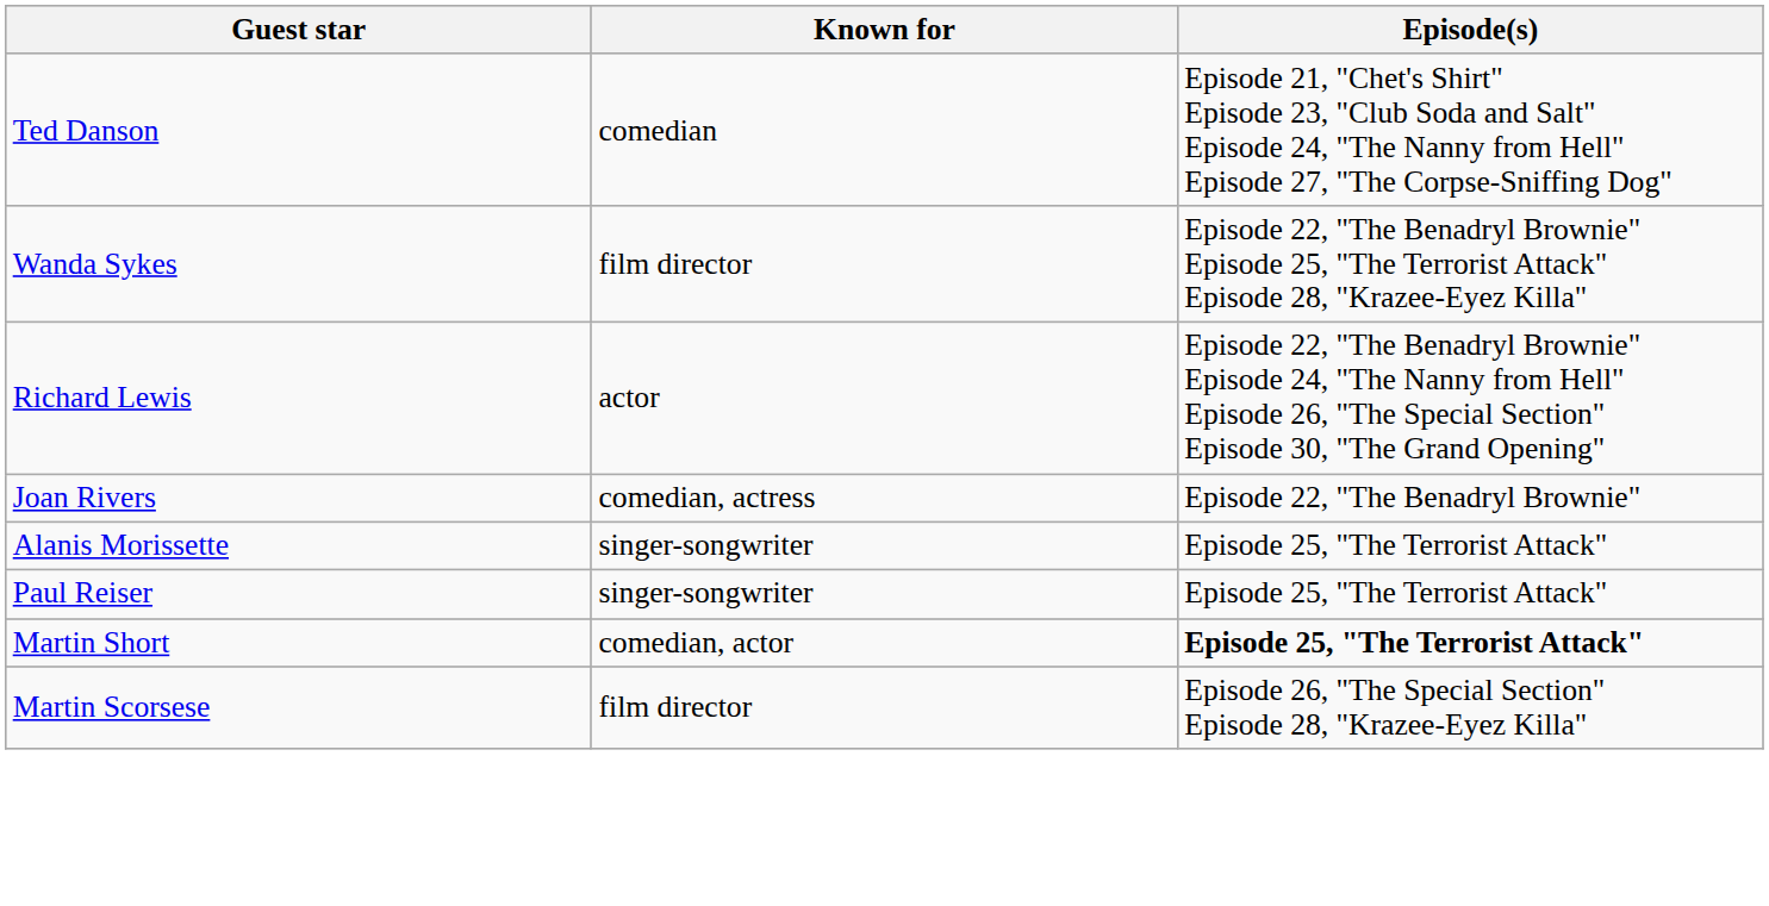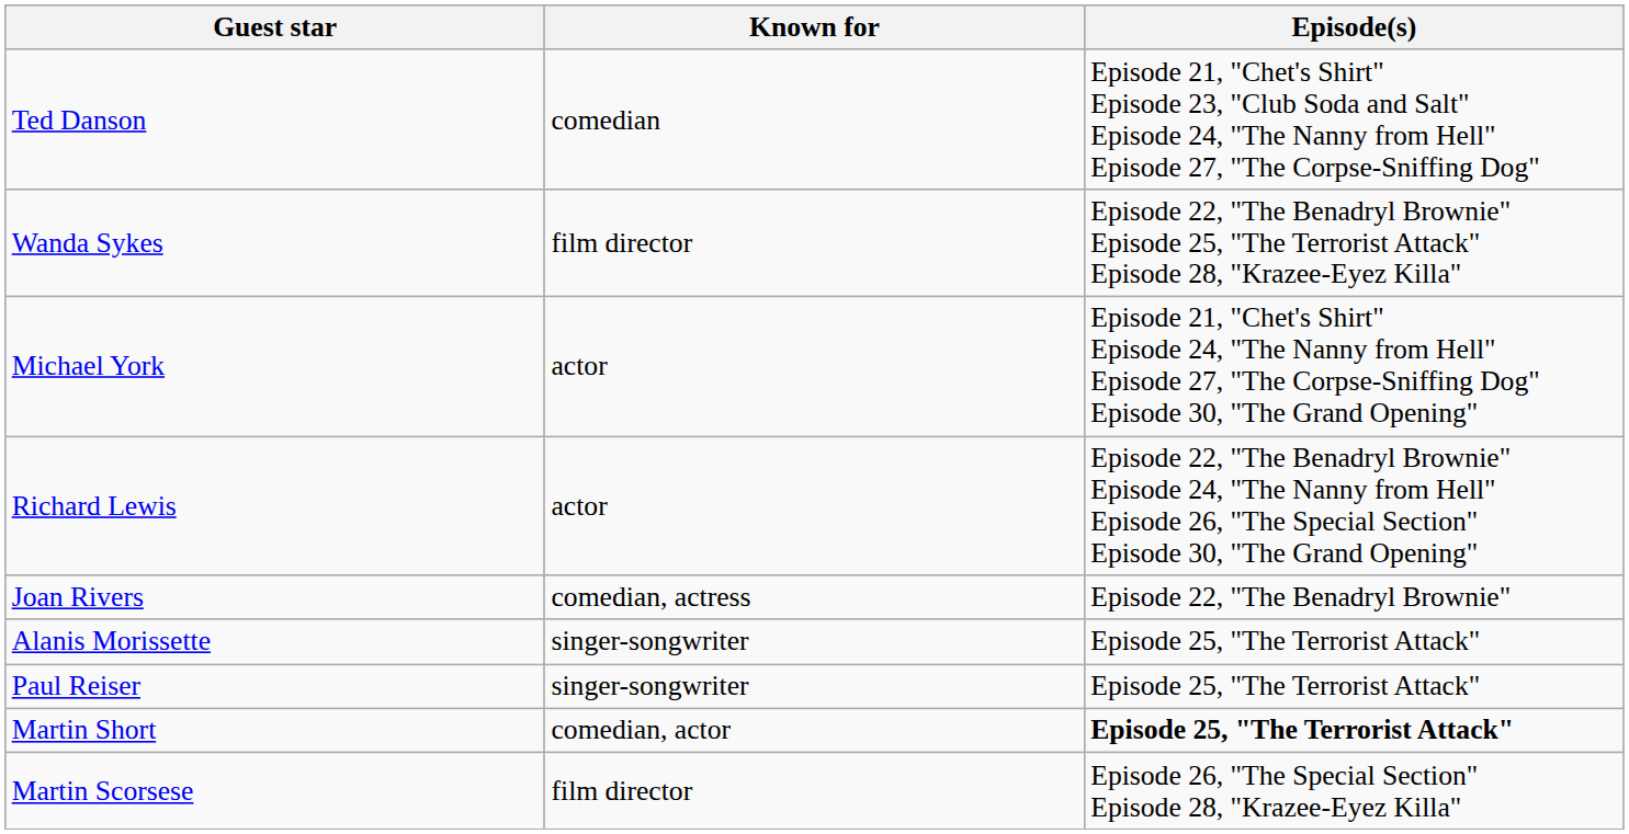+ row: Michael York | actor | Episode 21, "Chet's Shirt" Episode 24, "The Nanny from Hell" Episode 27, "The Corpse-Sniffing Dog" Episode 30, "The Grand Opening"
